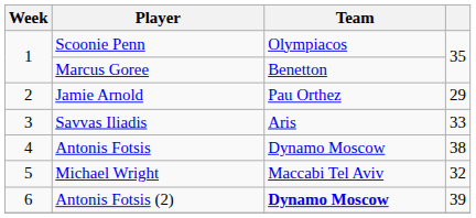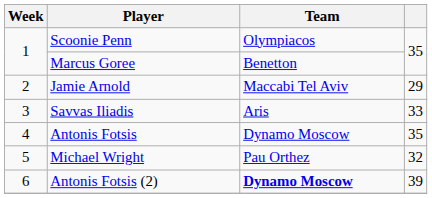Jamie Arnold | Team: Pau Orthez -> Maccabi Tel Aviv
Antonis Fotsis | column 4: 38 -> 35
Michael Wright | Team: Maccabi Tel Aviv -> Pau Orthez
